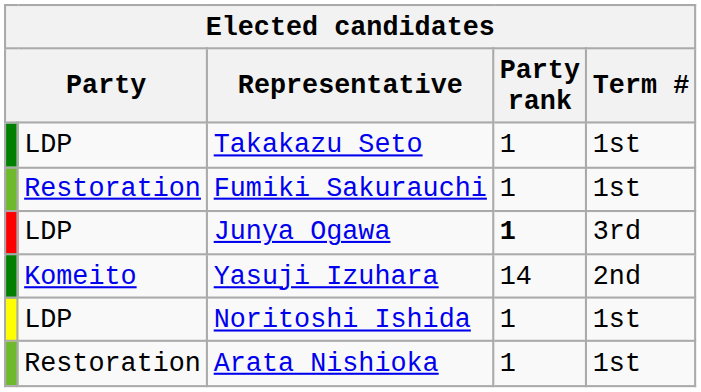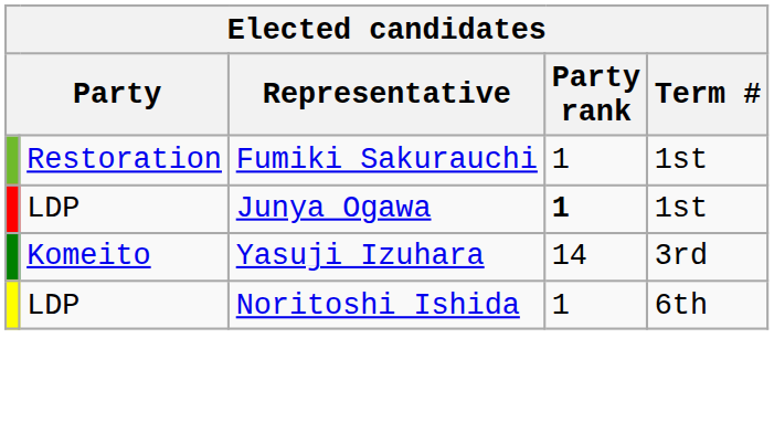- row: LDP | Takakazu Seto | 1 | 1st
Junya Ogawa | Term #: 3rd -> 1st
Yasuji Izuhara | Term #: 2nd -> 3rd
Noritoshi Ishida | Term #: 1st -> 6th
- row: Restoration | Arata Nishioka | 1 | 1st
